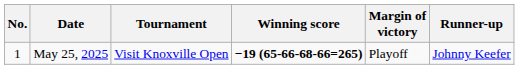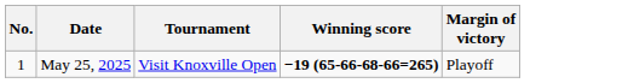- column: Runner-up | Johnny Keefer
